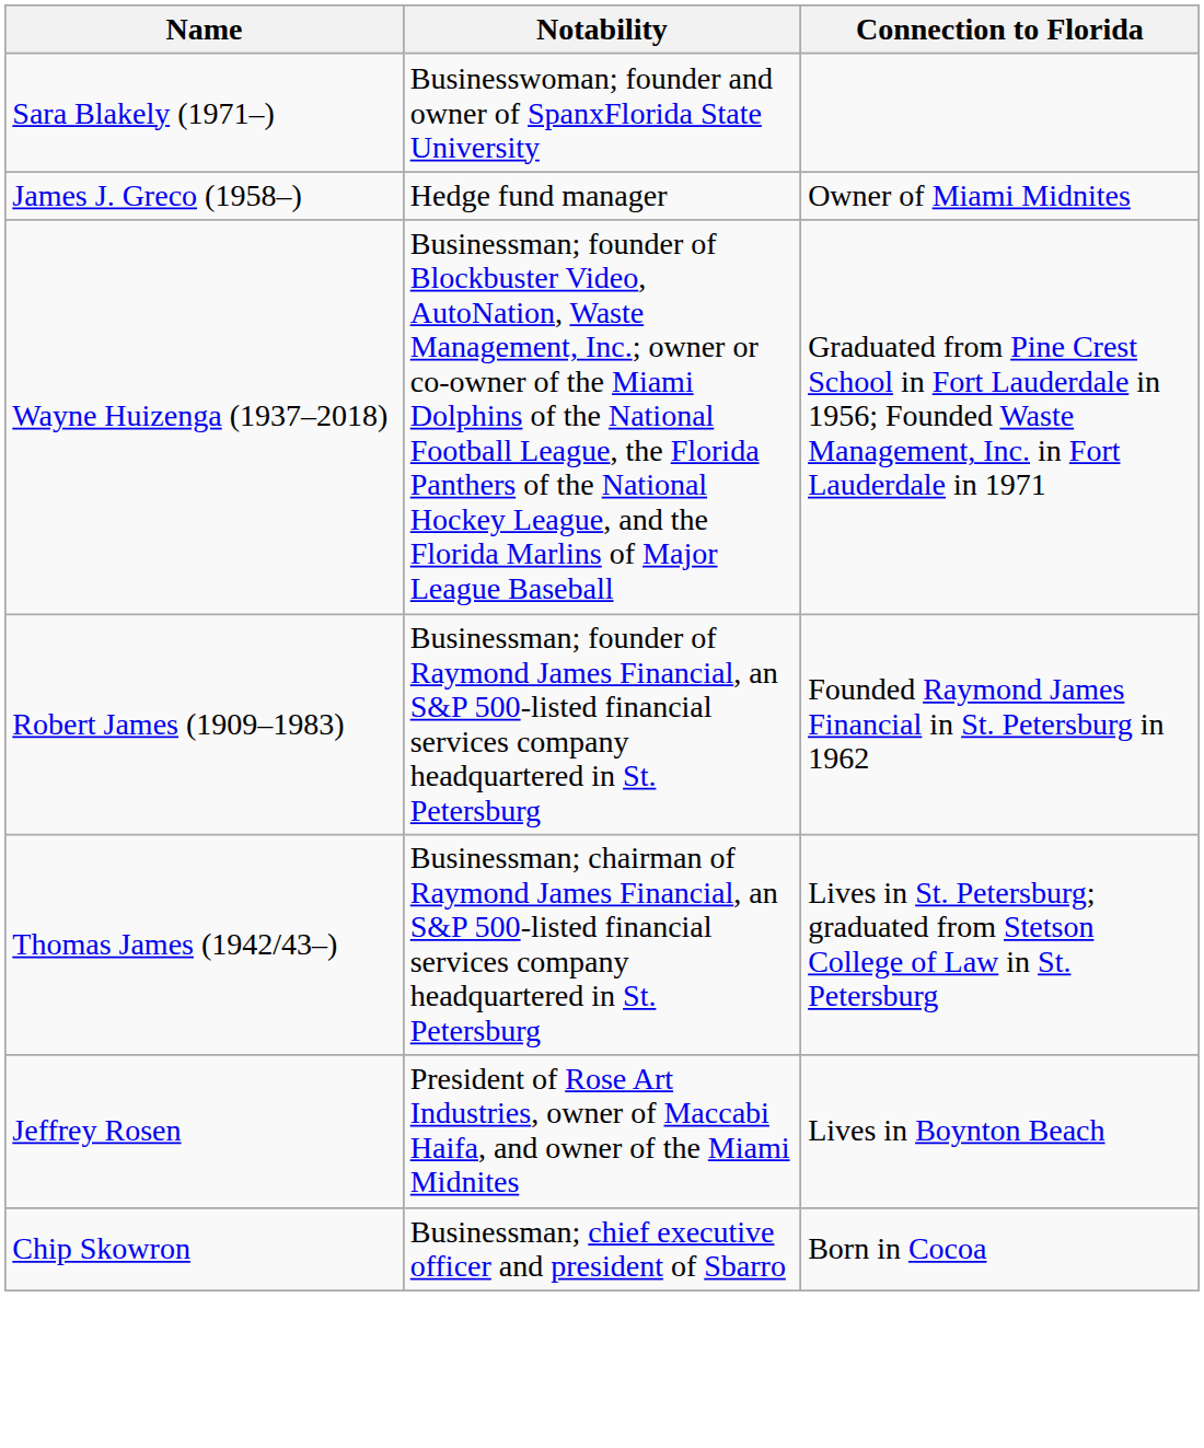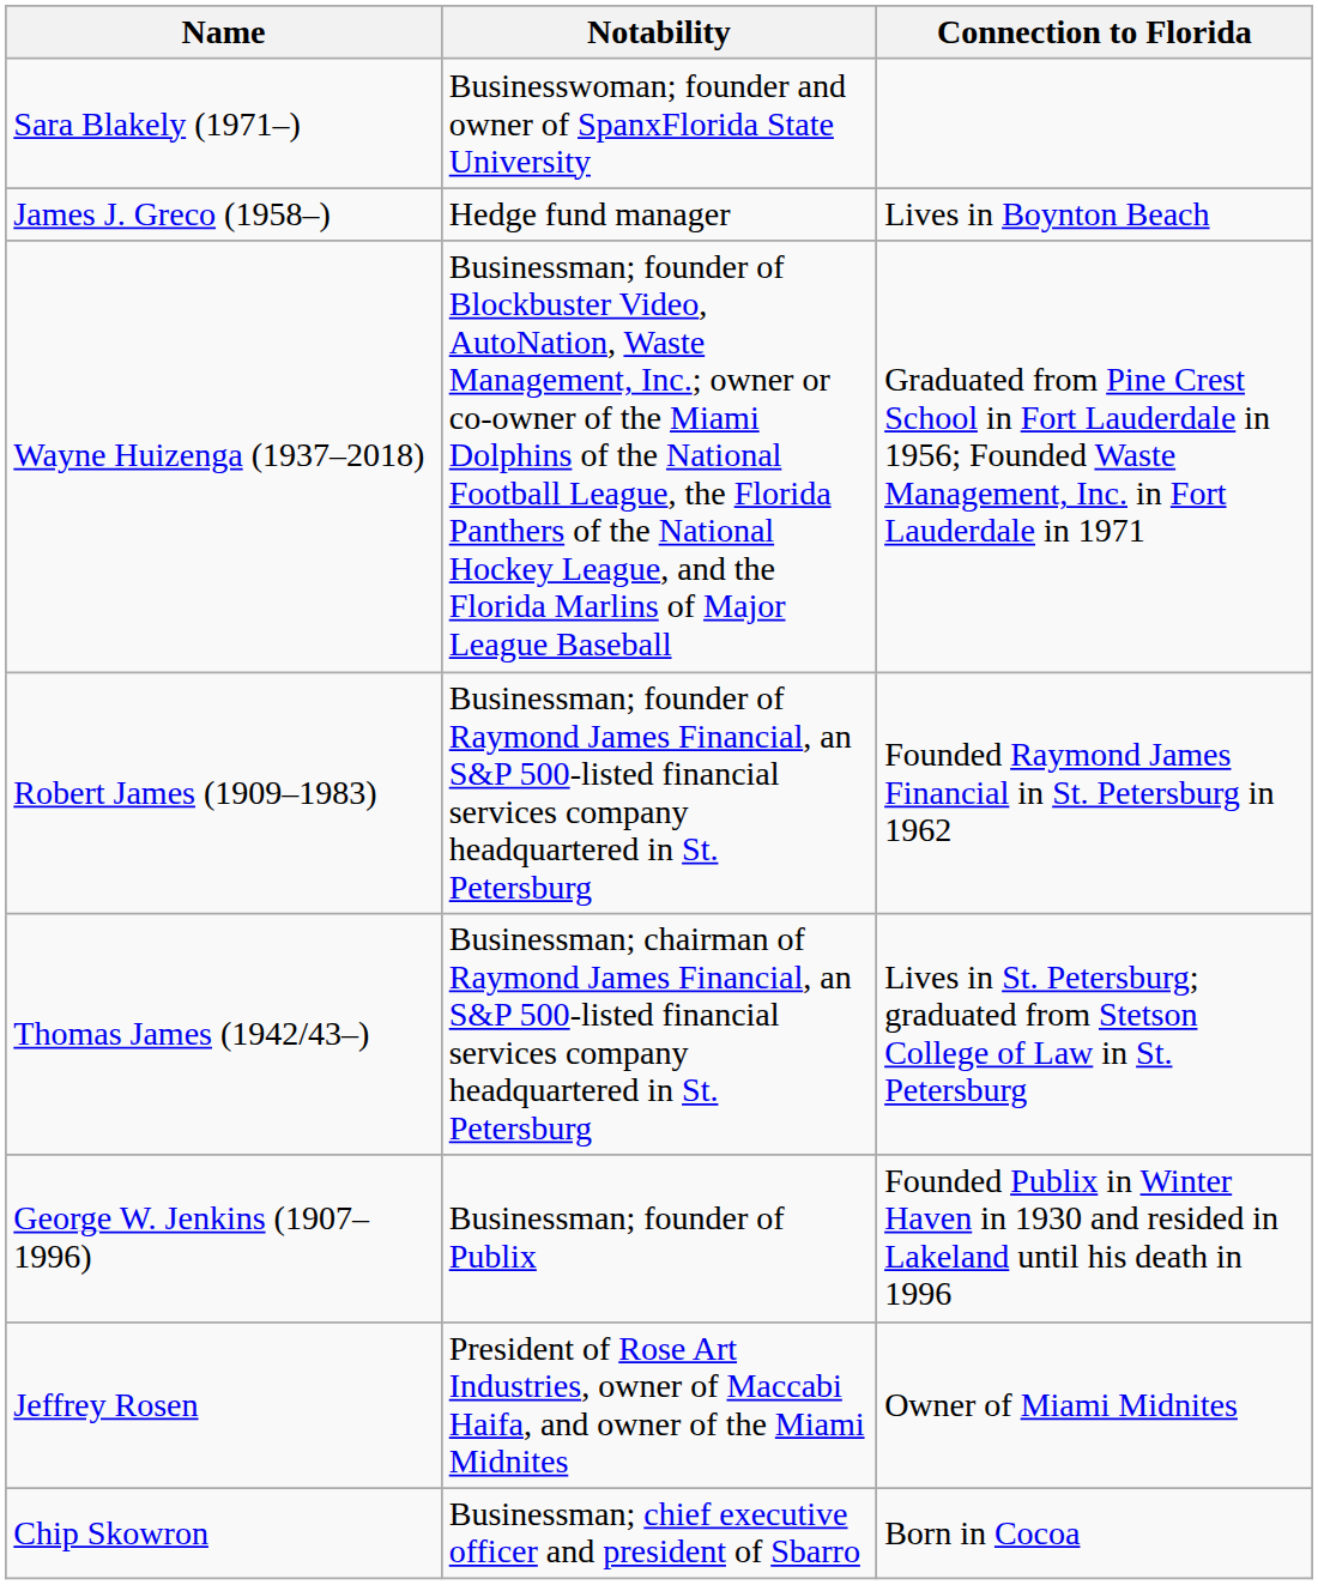James J. Greco (1958–) | Connection to Florida: Owner of Miami Midnites -> Lives in Boynton Beach
+ row: George W. Jenkins (1907–1996) | Businessman; founder of Publix | Founded Publix in Winter Haven in 1930 and resided in Lakeland until his death in 1996
Jeffrey Rosen | Connection to Florida: Lives in Boynton Beach -> Owner of Miami Midnites
